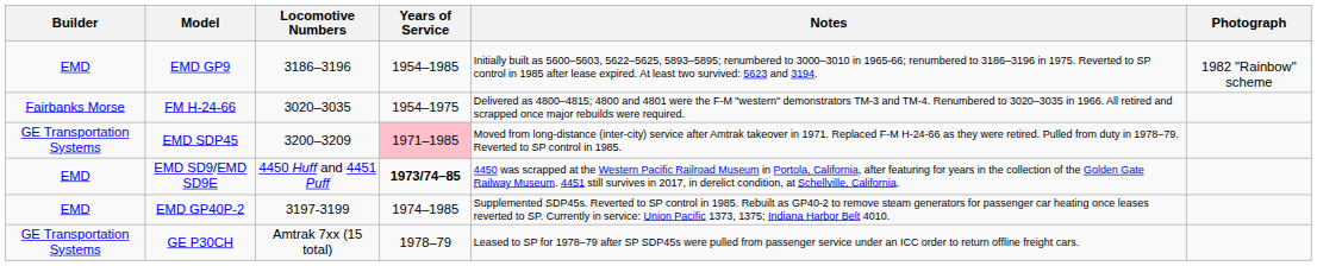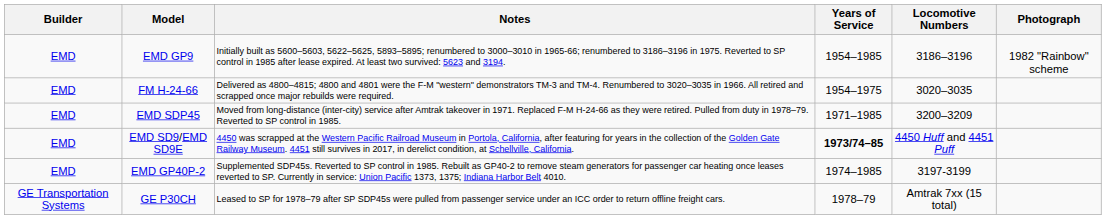columns swapped: Locomotive Numbers <-> Notes
FM H-24-66 | Builder: Fairbanks Morse -> EMD
EMD SDP45 | Builder: GE Transportation Systems -> EMD
EMD SDP45 | Years of Service: pink background -> no background
